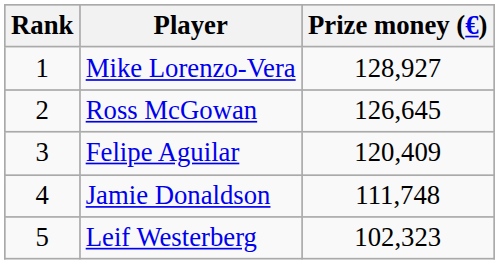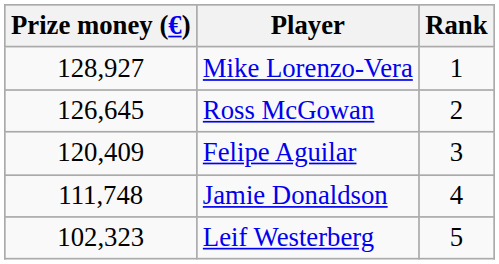columns swapped: Rank <-> Prize money (€)
